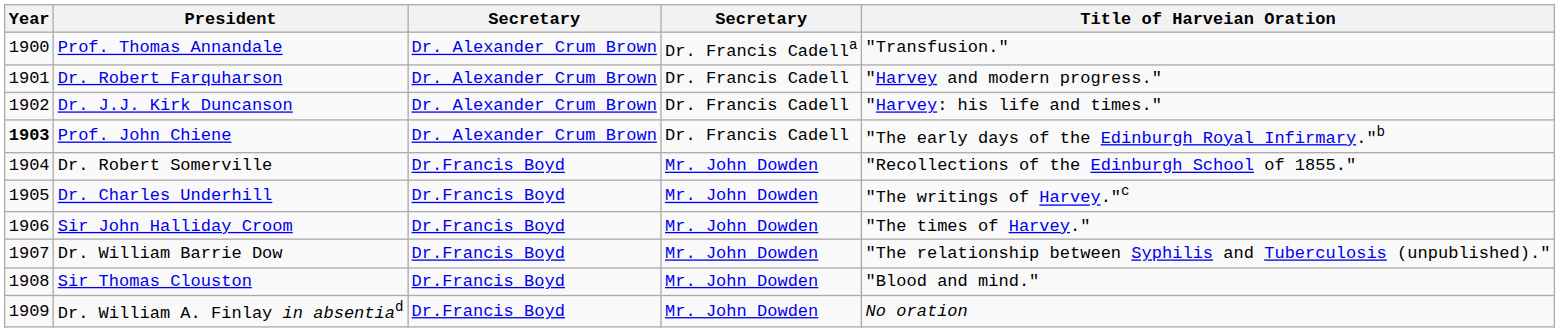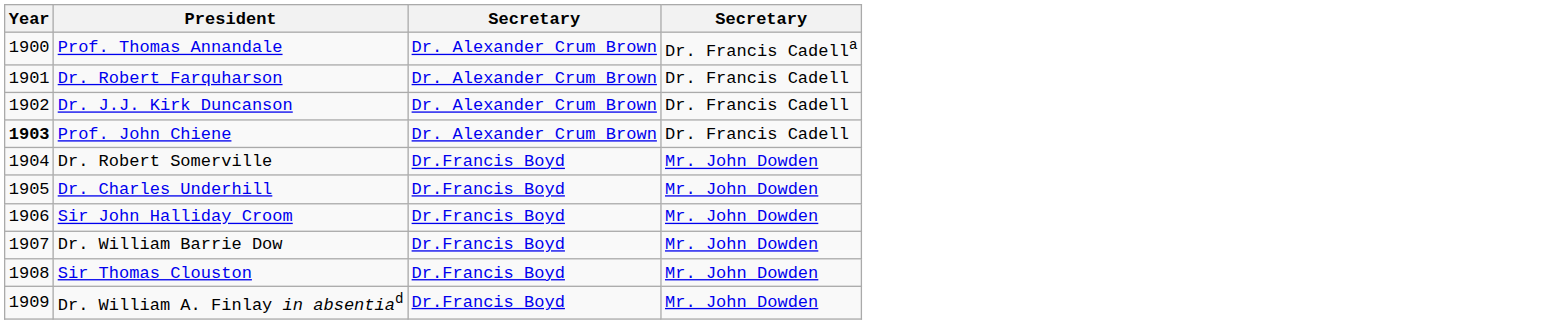- column: Title of Harveian Oration | "Transfusion." | "Harvey and modern progress." | "Harvey: his life and times." | "The early days of the Edinburgh Royal Infirmary."b | "Recollections of the Edinburgh School of 1855." | "The writings of Harvey."c | "The times of Harvey." | "The relationship between Syphilis and Tuberculosis (unpublished)." | "Blood and mind." | No oration
